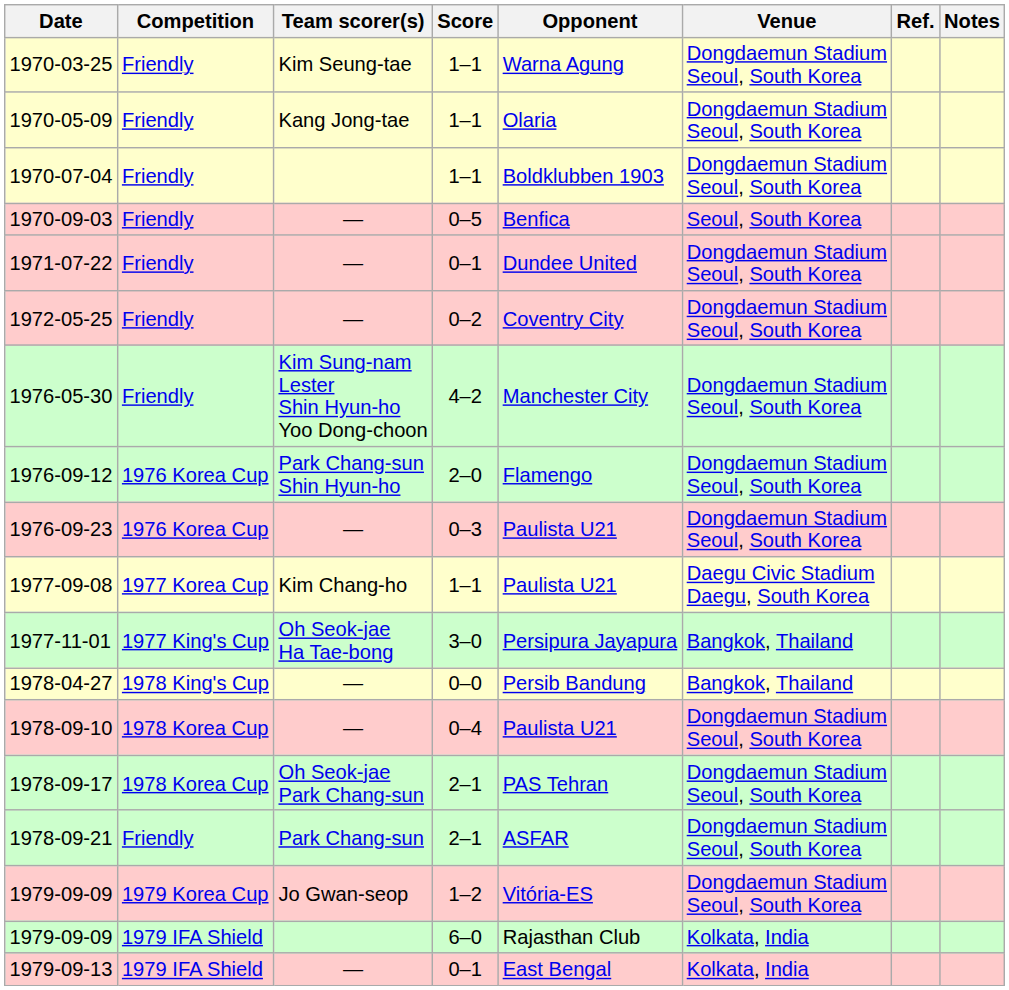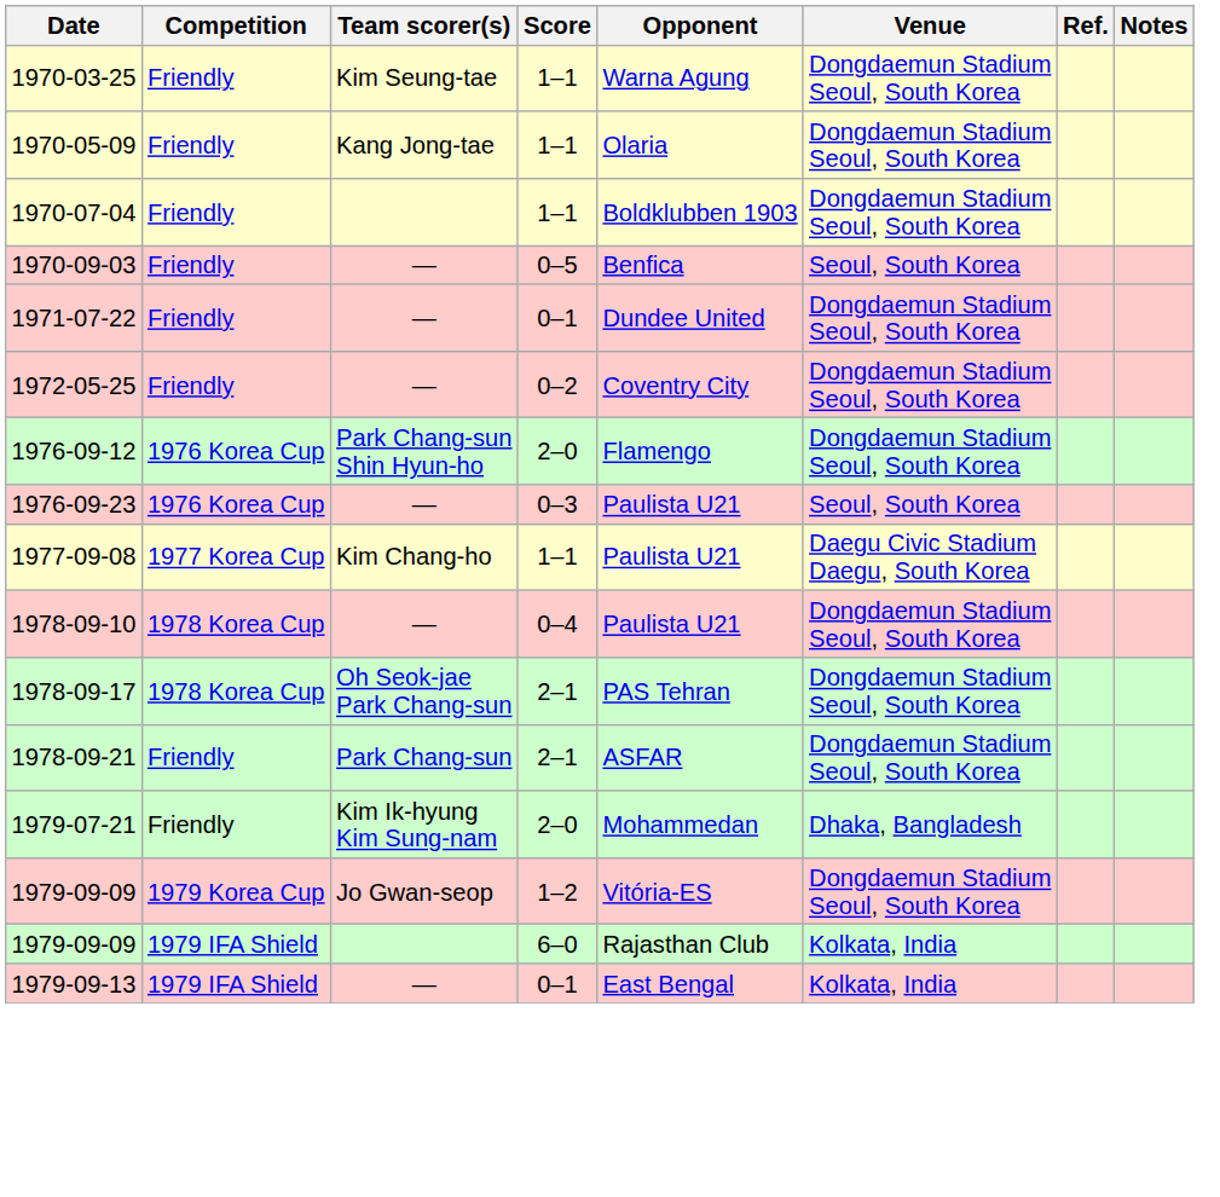- row: 1976-05-30 | Friendly | Kim Sung-nam Lester Shin Hyun-ho Yoo Dong-choon | 4–2 | Manchester City | Dongdaemun Stadium Seoul, South Korea
1976-09-23 | Venue: Dongdaemun Stadium Seoul, South Korea -> Seoul, South Korea
- row: 1977-11-01 | 1977 King's Cup | Oh Seok-jae Ha Tae-bong | 3–0 | Persipura Jayapura | Bangkok, Thailand
- row: 1978-04-27 | 1978 King's Cup | — | 0–0 | Persib Bandung | Bangkok, Thailand
+ row: 1979-07-21 | Friendly | Kim Ik-hyung Kim Sung-nam | 2–0 | Mohammedan | Dhaka, Bangladesh
